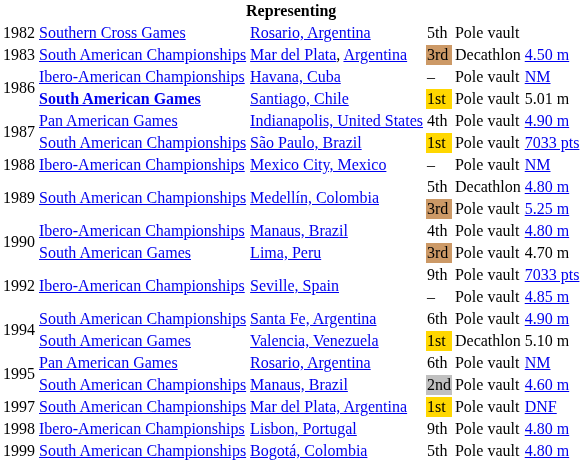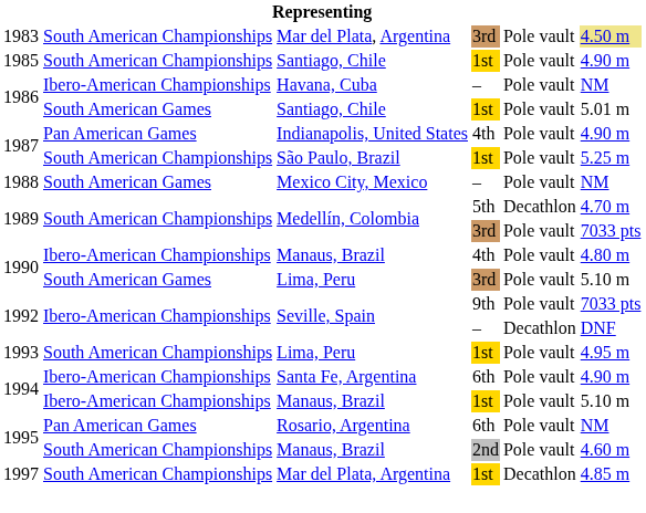- row: 1982 | Southern Cross Games | Rosario, Argentina | 5th | Pole vault
1983 | column 5: Decathlon -> Pole vault
1983 | column 6: no background -> khaki background
+ row: 1985 | South American Championships | Santiago, Chile | 1st | Pole vault | 4.90 m
1986 / 1st | column 2: bold -> normal
1987 / 1st | column 6: 7033 pts -> 5.25 m
1988 | column 2: Ibero-American Championships -> South American Games
1989 / 5th | column 6: 4.80 m -> 4.70 m
1989 / 3rd | column 6: 5.25 m -> 7033 pts
1990 / 3rd | column 6: 4.70 m -> 5.10 m
1992 / – | column 5: Pole vault -> Decathlon
1992 / – | column 6: 4.85 m -> DNF
+ row: 1993 | South American Championships | Lima, Peru | 1st | Pole vault | 4.95 m
1994 / 6th | column 2: South American Championships -> Ibero-American Championships
1994 / 1st | column 2: South American Games -> Ibero-American Championships
1994 / 1st | column 3: Valencia, Venezuela -> Manaus, Brazil
1994 / 1st | column 5: Decathlon -> Pole vault
1997 | column 5: Pole vault -> Decathlon
1997 | column 6: DNF -> 4.85 m
- row: 1998 | Ibero-American Championships | Lisbon, Portugal | 9th | Pole vault | 4.80 m
- row: 1999 | South American Championships | Bogotá, Colombia | 5th | Pole vault | 4.80 m
